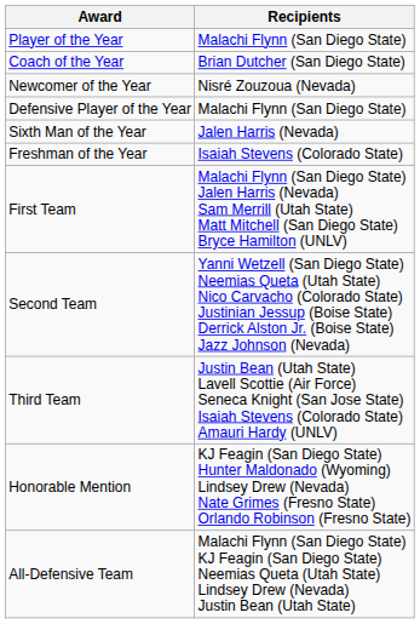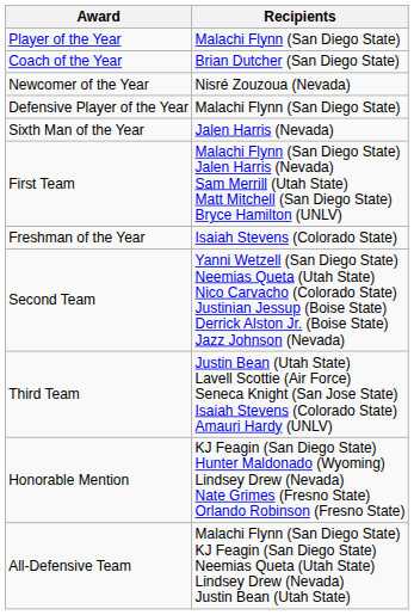rows swapped: Freshman of the Year <-> First Team
